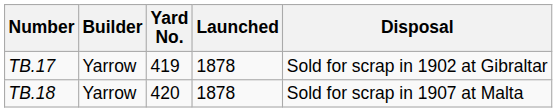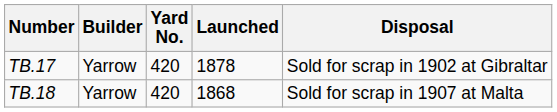TB.17 | Yard No.: 419 -> 420
TB.18 | Launched: 1878 -> 1868
